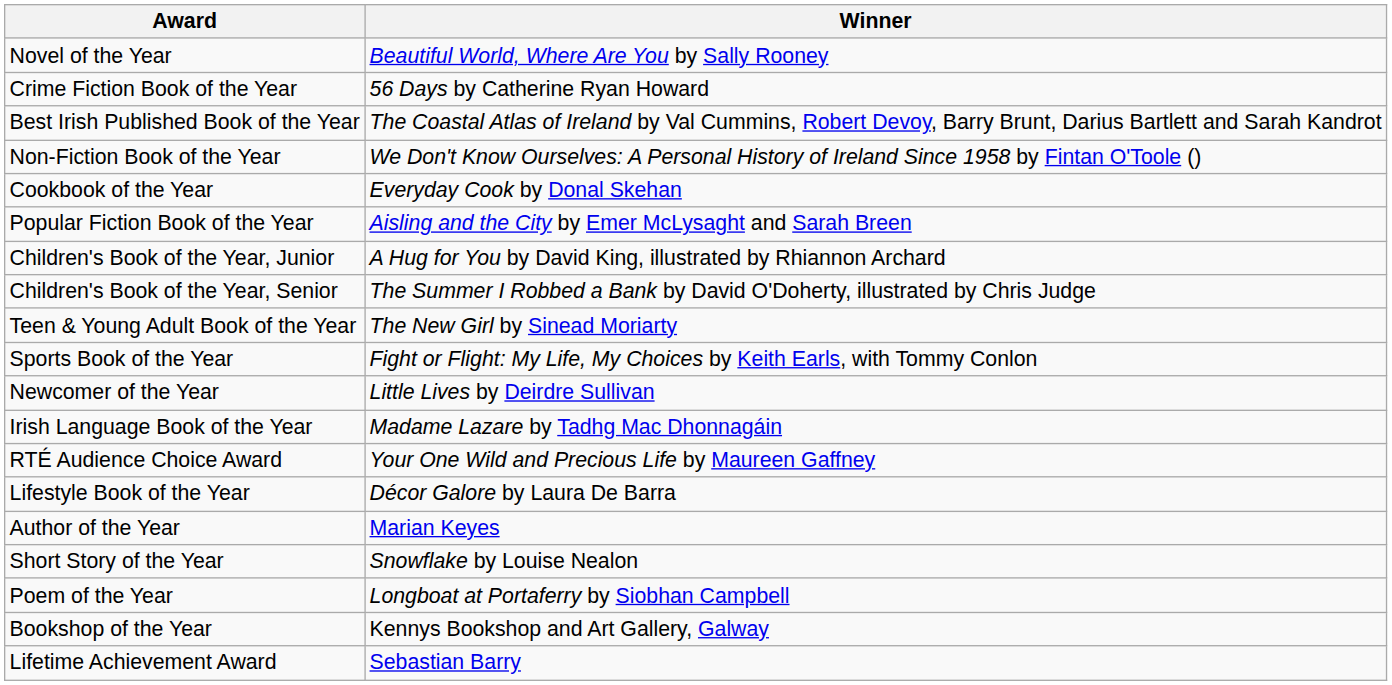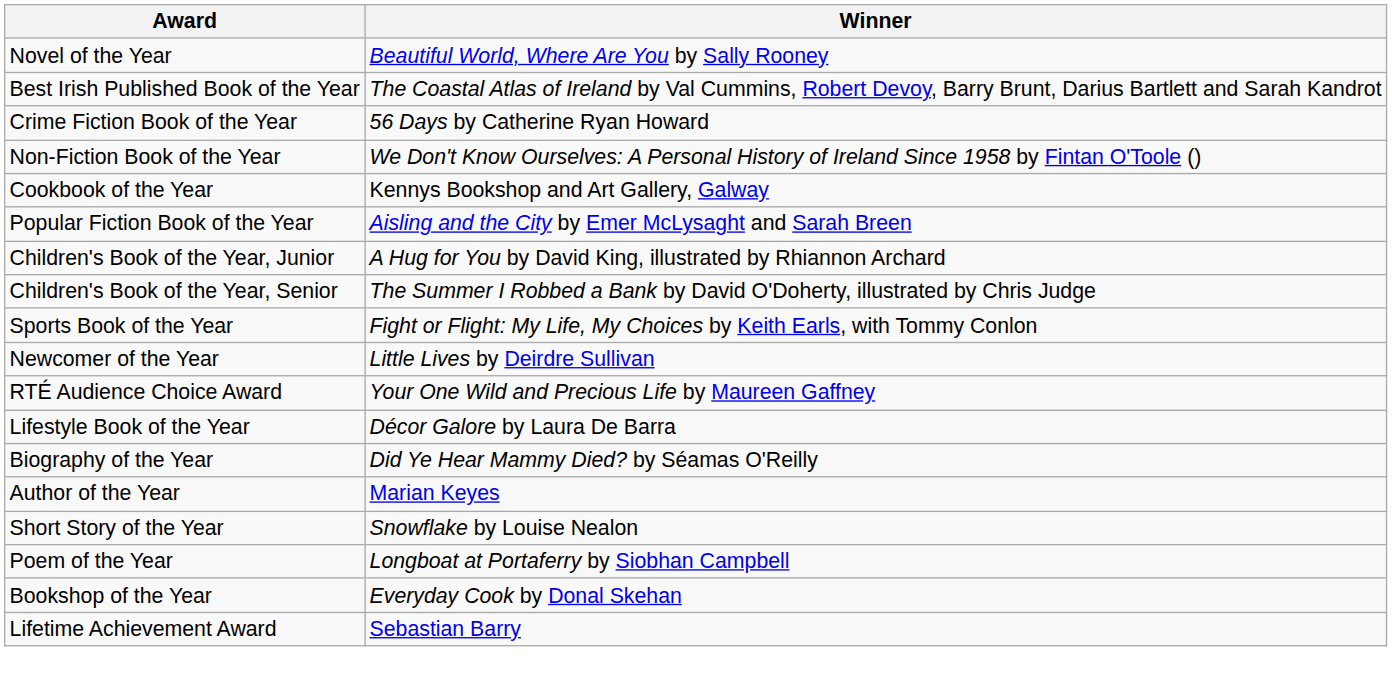rows swapped: Crime Fiction Book of the Year <-> Best Irish Published Book of the Year
Cookbook of the Year | Winner: Everyday Cook by Donal Skehan -> Kennys Bookshop and Art Gallery, Galway
- row: Teen & Young Adult Book of the Year | The New Girl by Sinead Moriarty
- row: Irish Language Book of the Year | Madame Lazare by Tadhg Mac Dhonnagáin
+ row: Biography of the Year | Did Ye Hear Mammy Died? by Séamas O'Reilly
Bookshop of the Year | Winner: Kennys Bookshop and Art Gallery, Galway -> Everyday Cook by Donal Skehan
